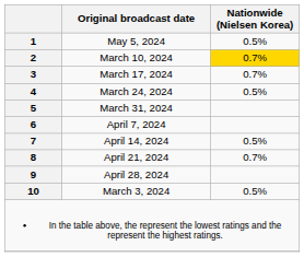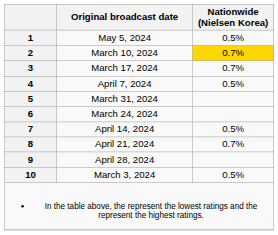4 | Original broadcast date: March 24, 2024 -> April 7, 2024
6 | Original broadcast date: April 7, 2024 -> March 24, 2024
